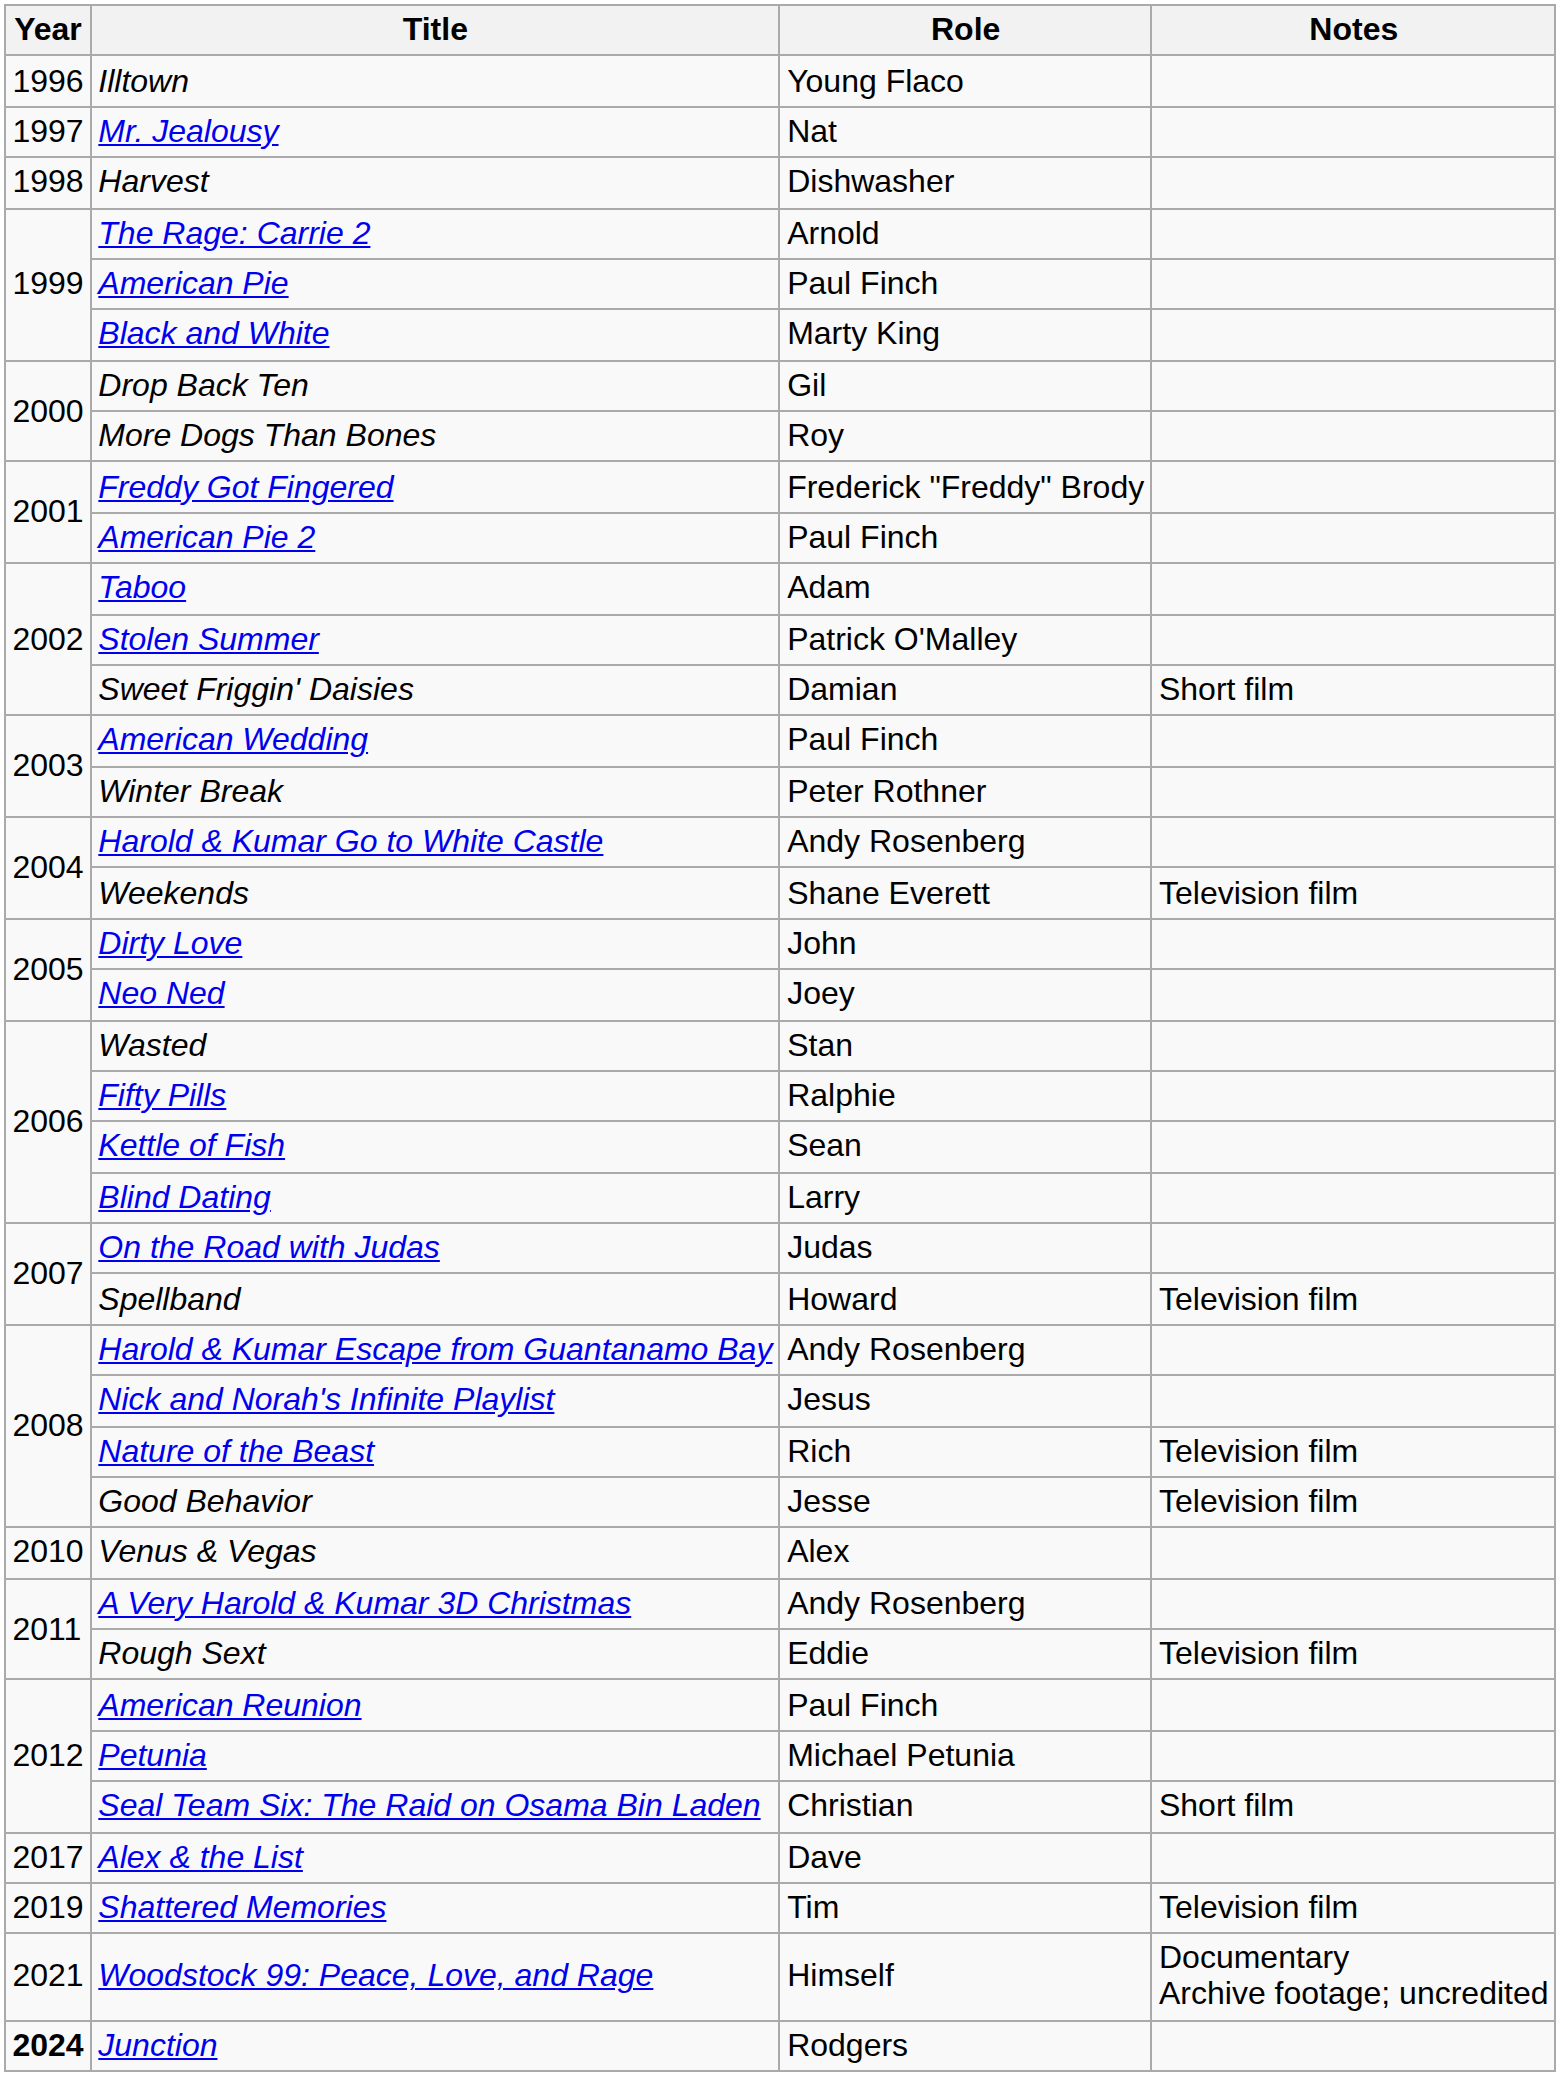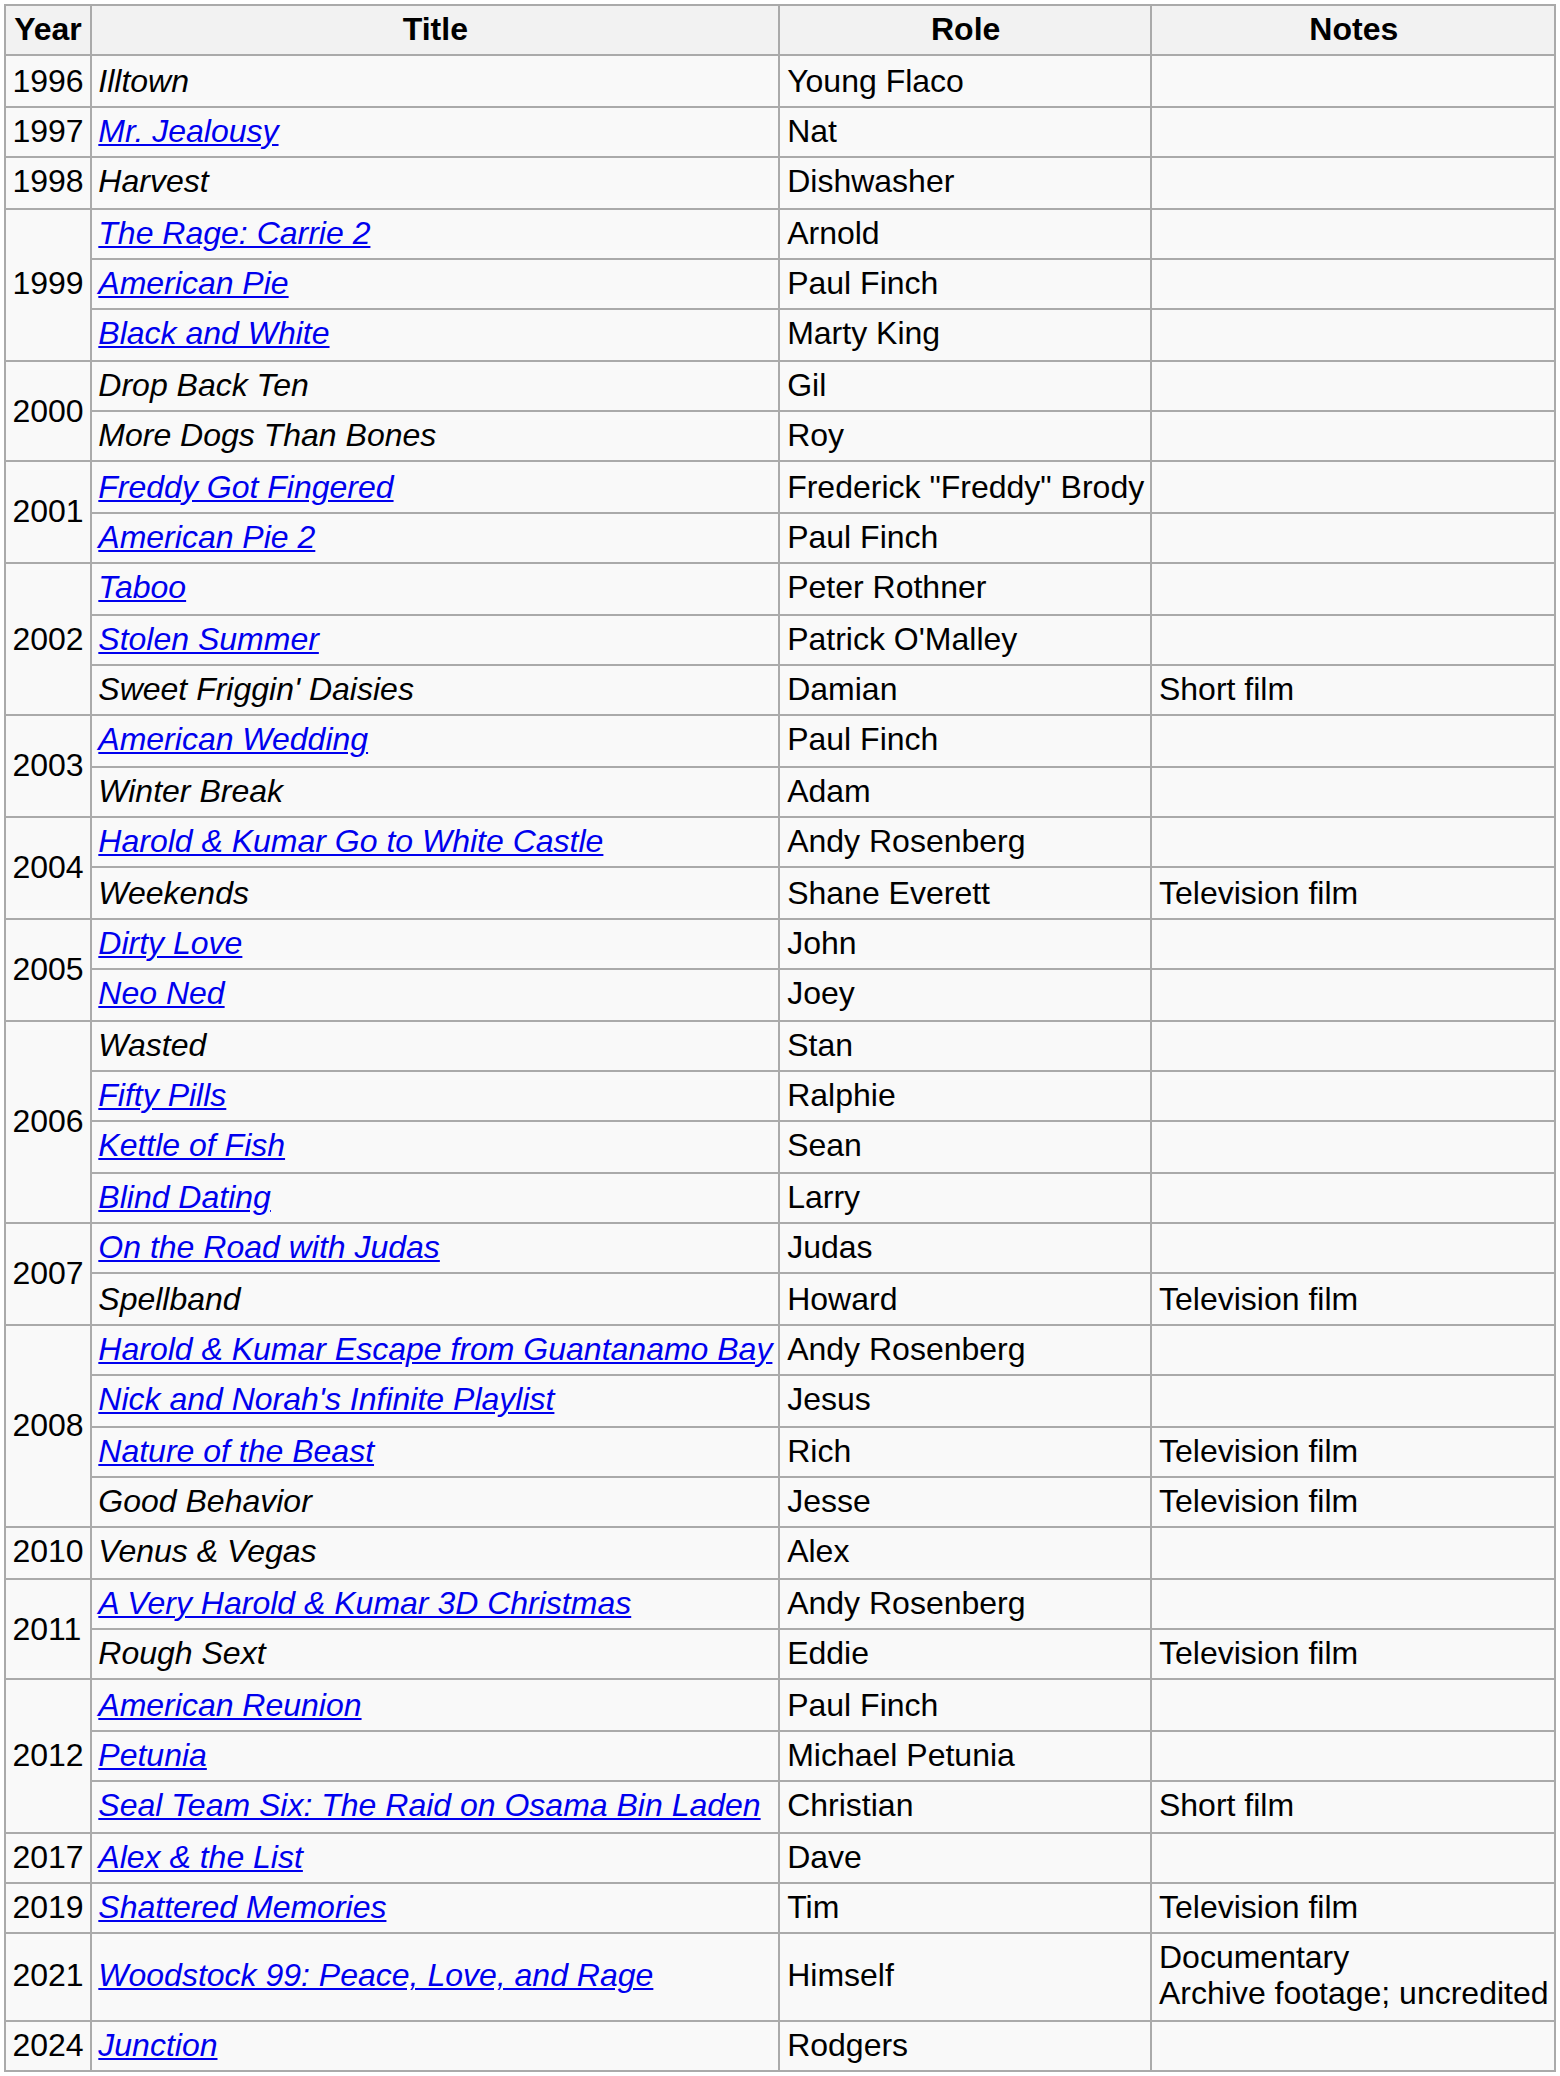Taboo | Role: Adam -> Peter Rothner
Winter Break | Role: Peter Rothner -> Adam
Junction | Year: bold -> normal
